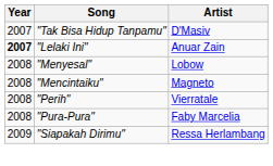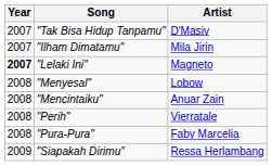+ row: 2007 | "Ilham Dimatamu" | Mila Jirin
"Lelaki Ini" | Artist: Anuar Zain -> Magneto
"Mencintaiku" | Artist: Magneto -> Anuar Zain
